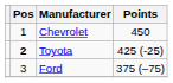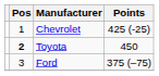Chevrolet | Points: 450 -> 425 (-25)
Toyota | Points: 425 (-25) -> 450
